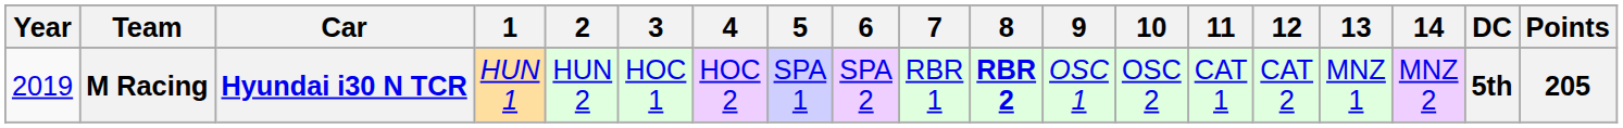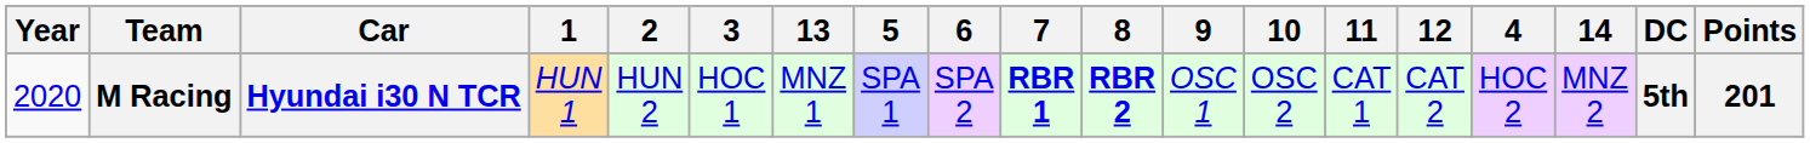columns swapped: 4 <-> 13
M Racing | Year: 2019 -> 2020
M Racing | 7: normal -> bold
M Racing | Points: 205 -> 201
